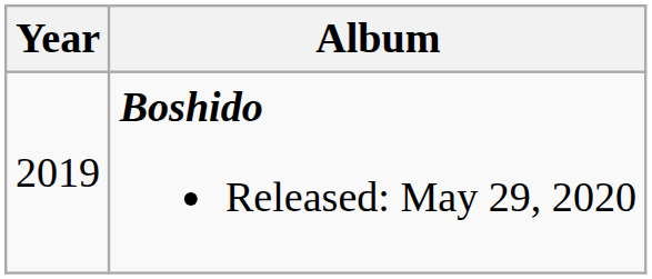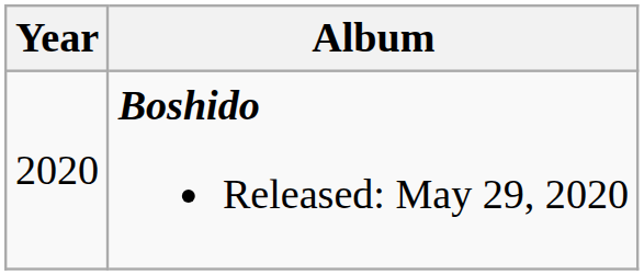Boshido Released: May 29, 2020 | Year: 2019 -> 2020
